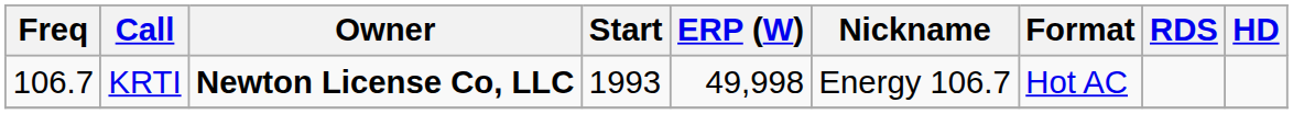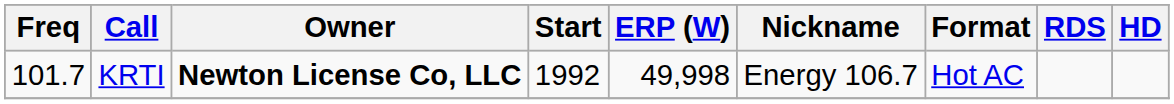KRTI | Freq: 106.7 -> 101.7
KRTI | Start: 1993 -> 1992
